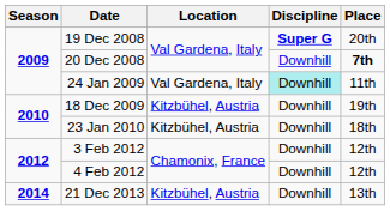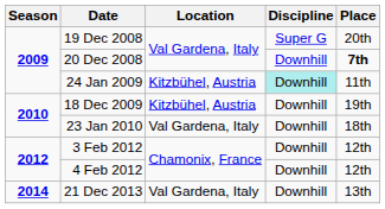19 Dec 2008 | Discipline: bold -> normal
24 Jan 2009 | Location: Val Gardena, Italy -> Kitzbühel, Austria
23 Jan 2010 | Location: Kitzbühel, Austria -> Val Gardena, Italy
21 Dec 2013 | Location: Kitzbühel, Austria -> Val Gardena, Italy
